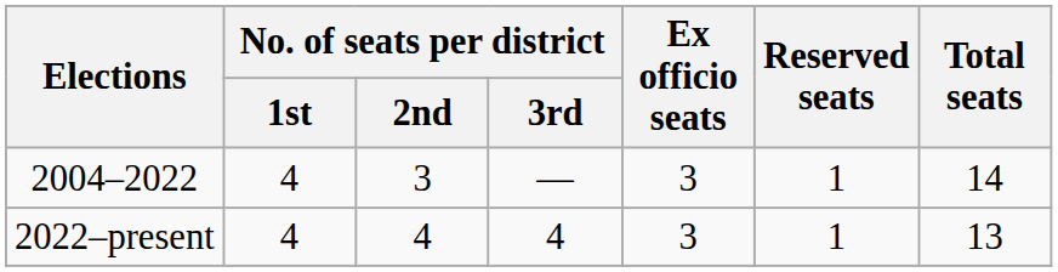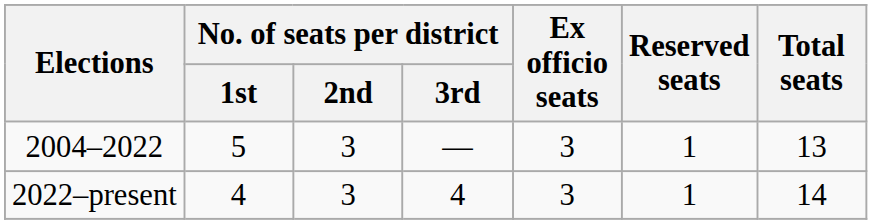2004–2022 | No. of seats per district / 1st: 4 -> 5
2004–2022 | Total seats: 14 -> 13
2022–present | No. of seats per district / 2nd: 4 -> 3
2022–present | Total seats: 13 -> 14
